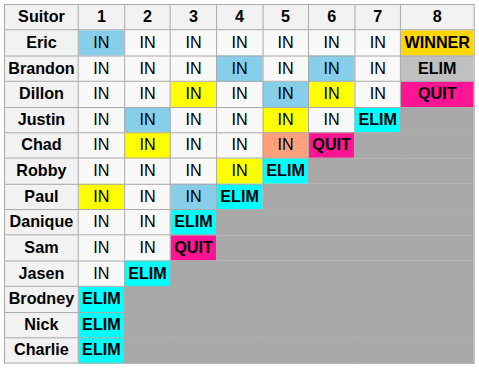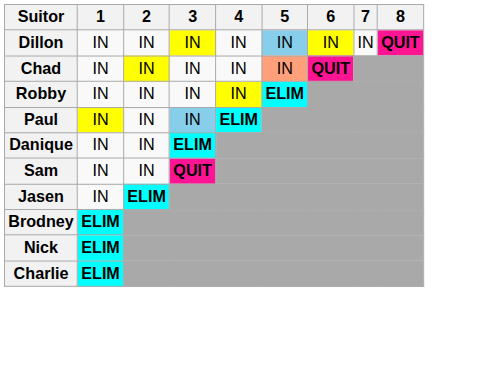- row: Eric | IN | IN | IN | IN | IN | IN | IN | WINNER
- row: Brandon | IN | IN | IN | IN | IN | IN | IN | ELIM
- row: Justin | IN | IN | IN | IN | IN | IN | ELIM
